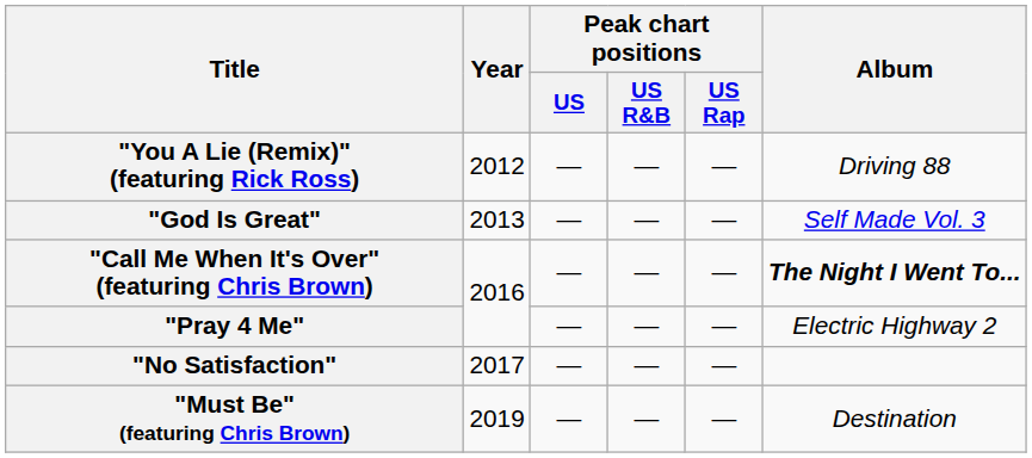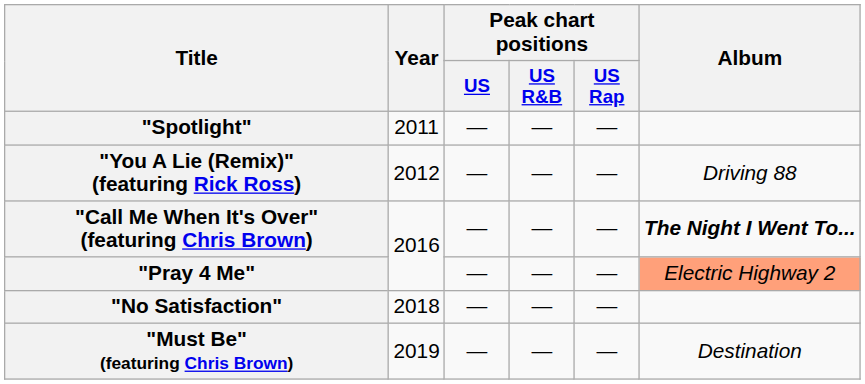+ row: "Spotlight" | 2011 | — | — | —
- row: "God Is Great" | 2013 | — | — | — | Self Made Vol. 3
"Pray 4 Me" | Album: no background -> lightsalmon background
"No Satisfaction" | Year: 2017 -> 2018
